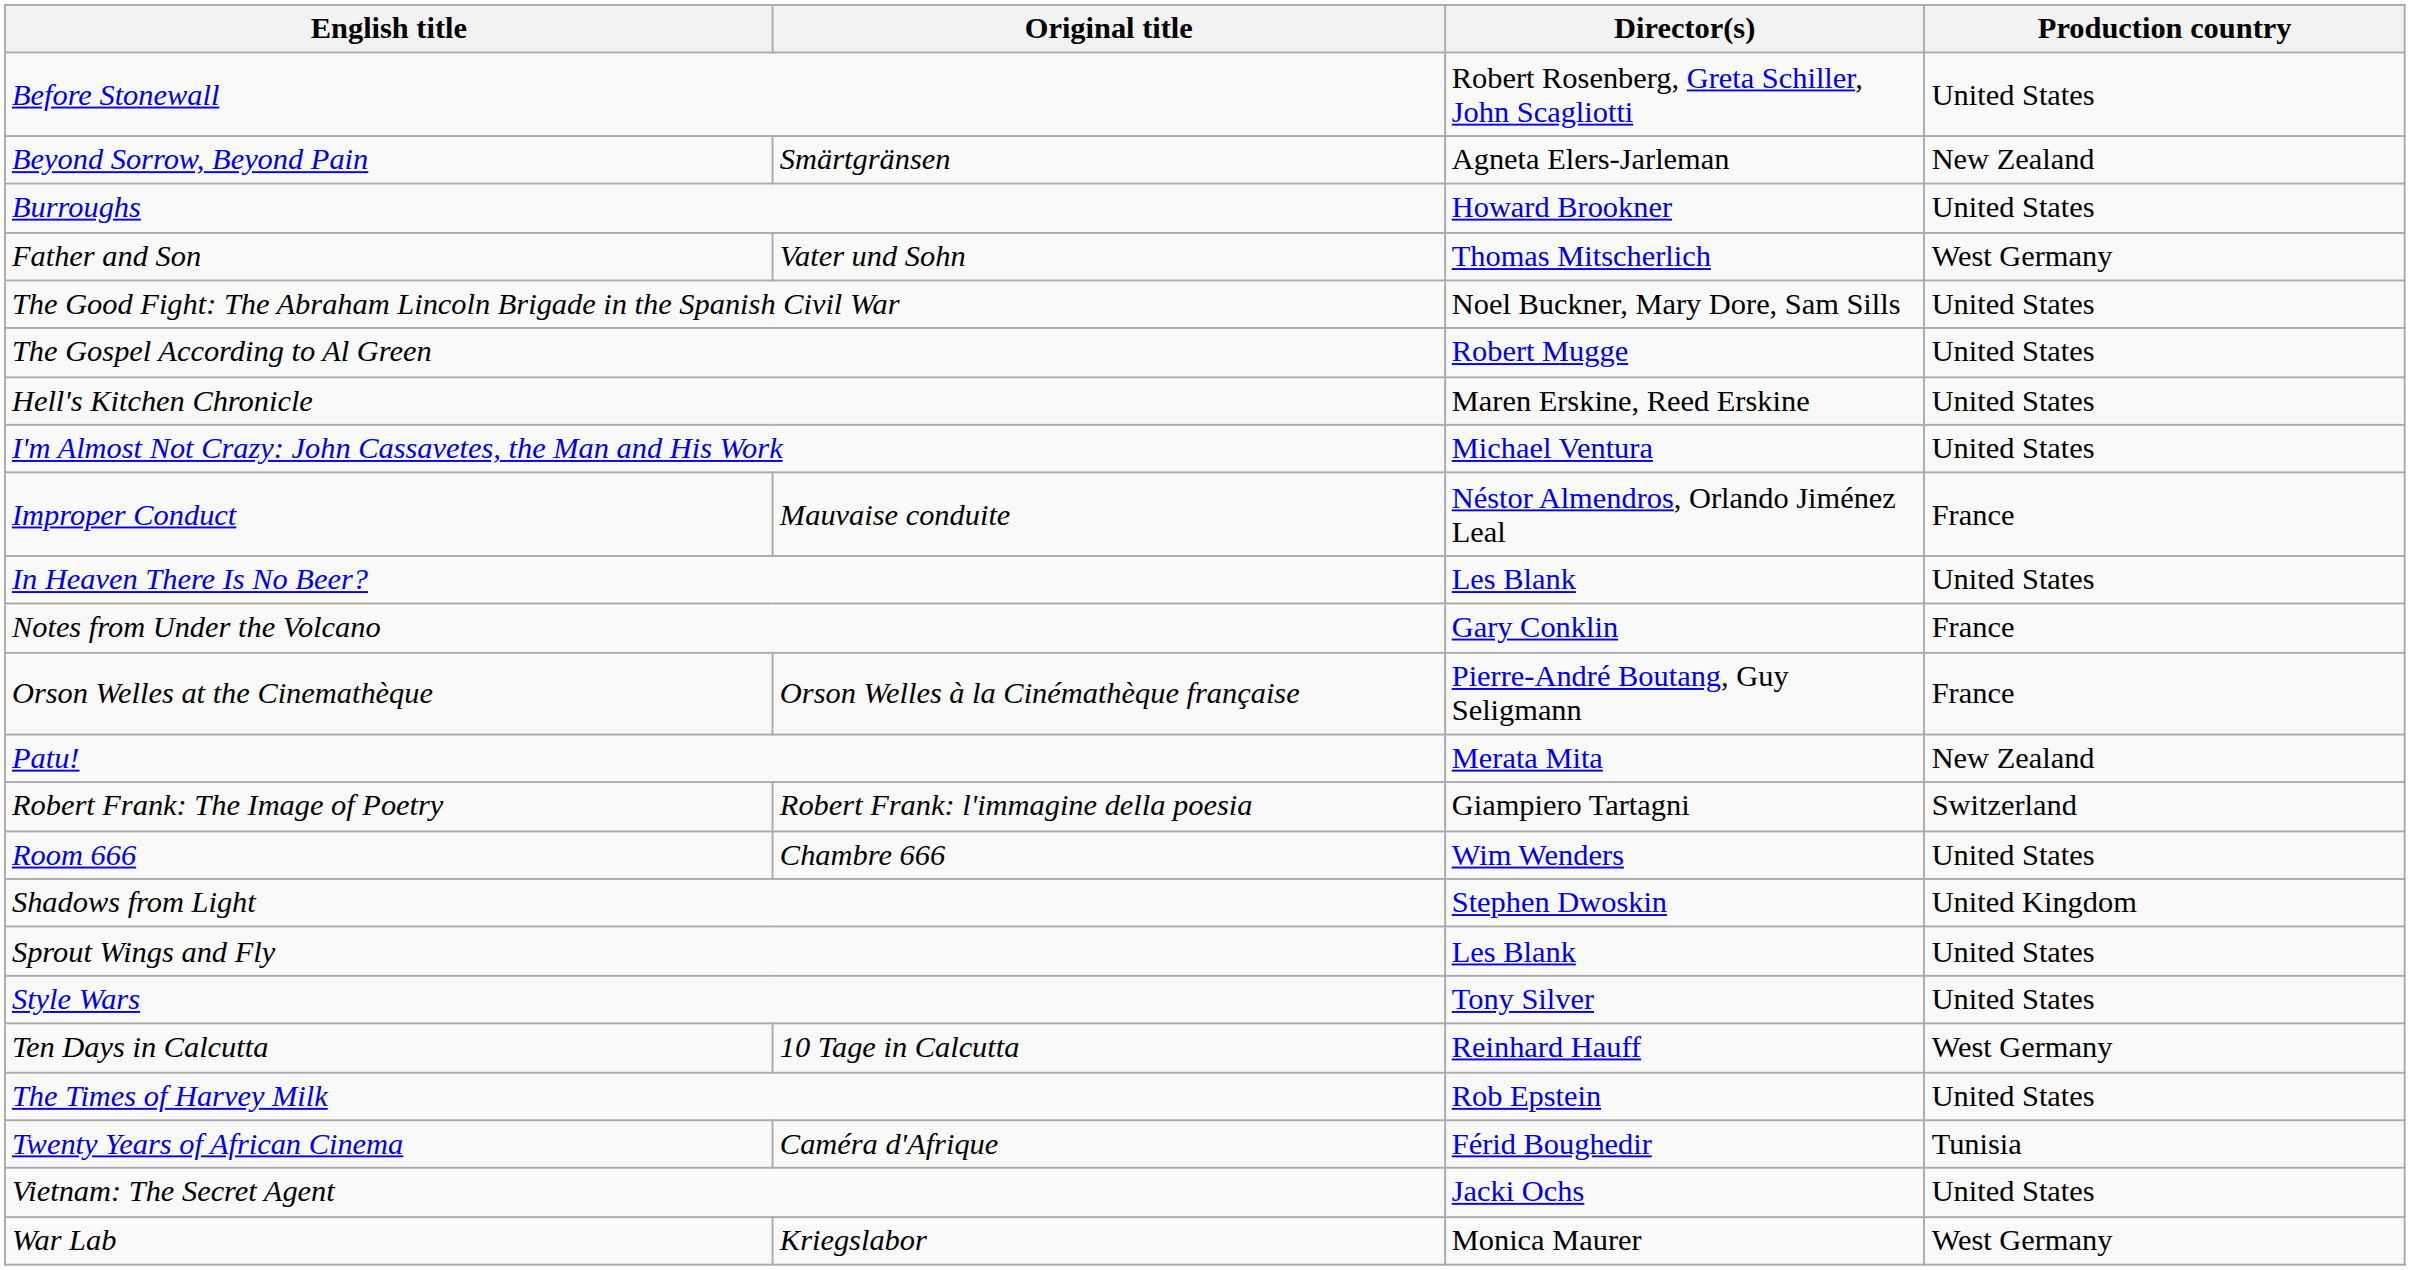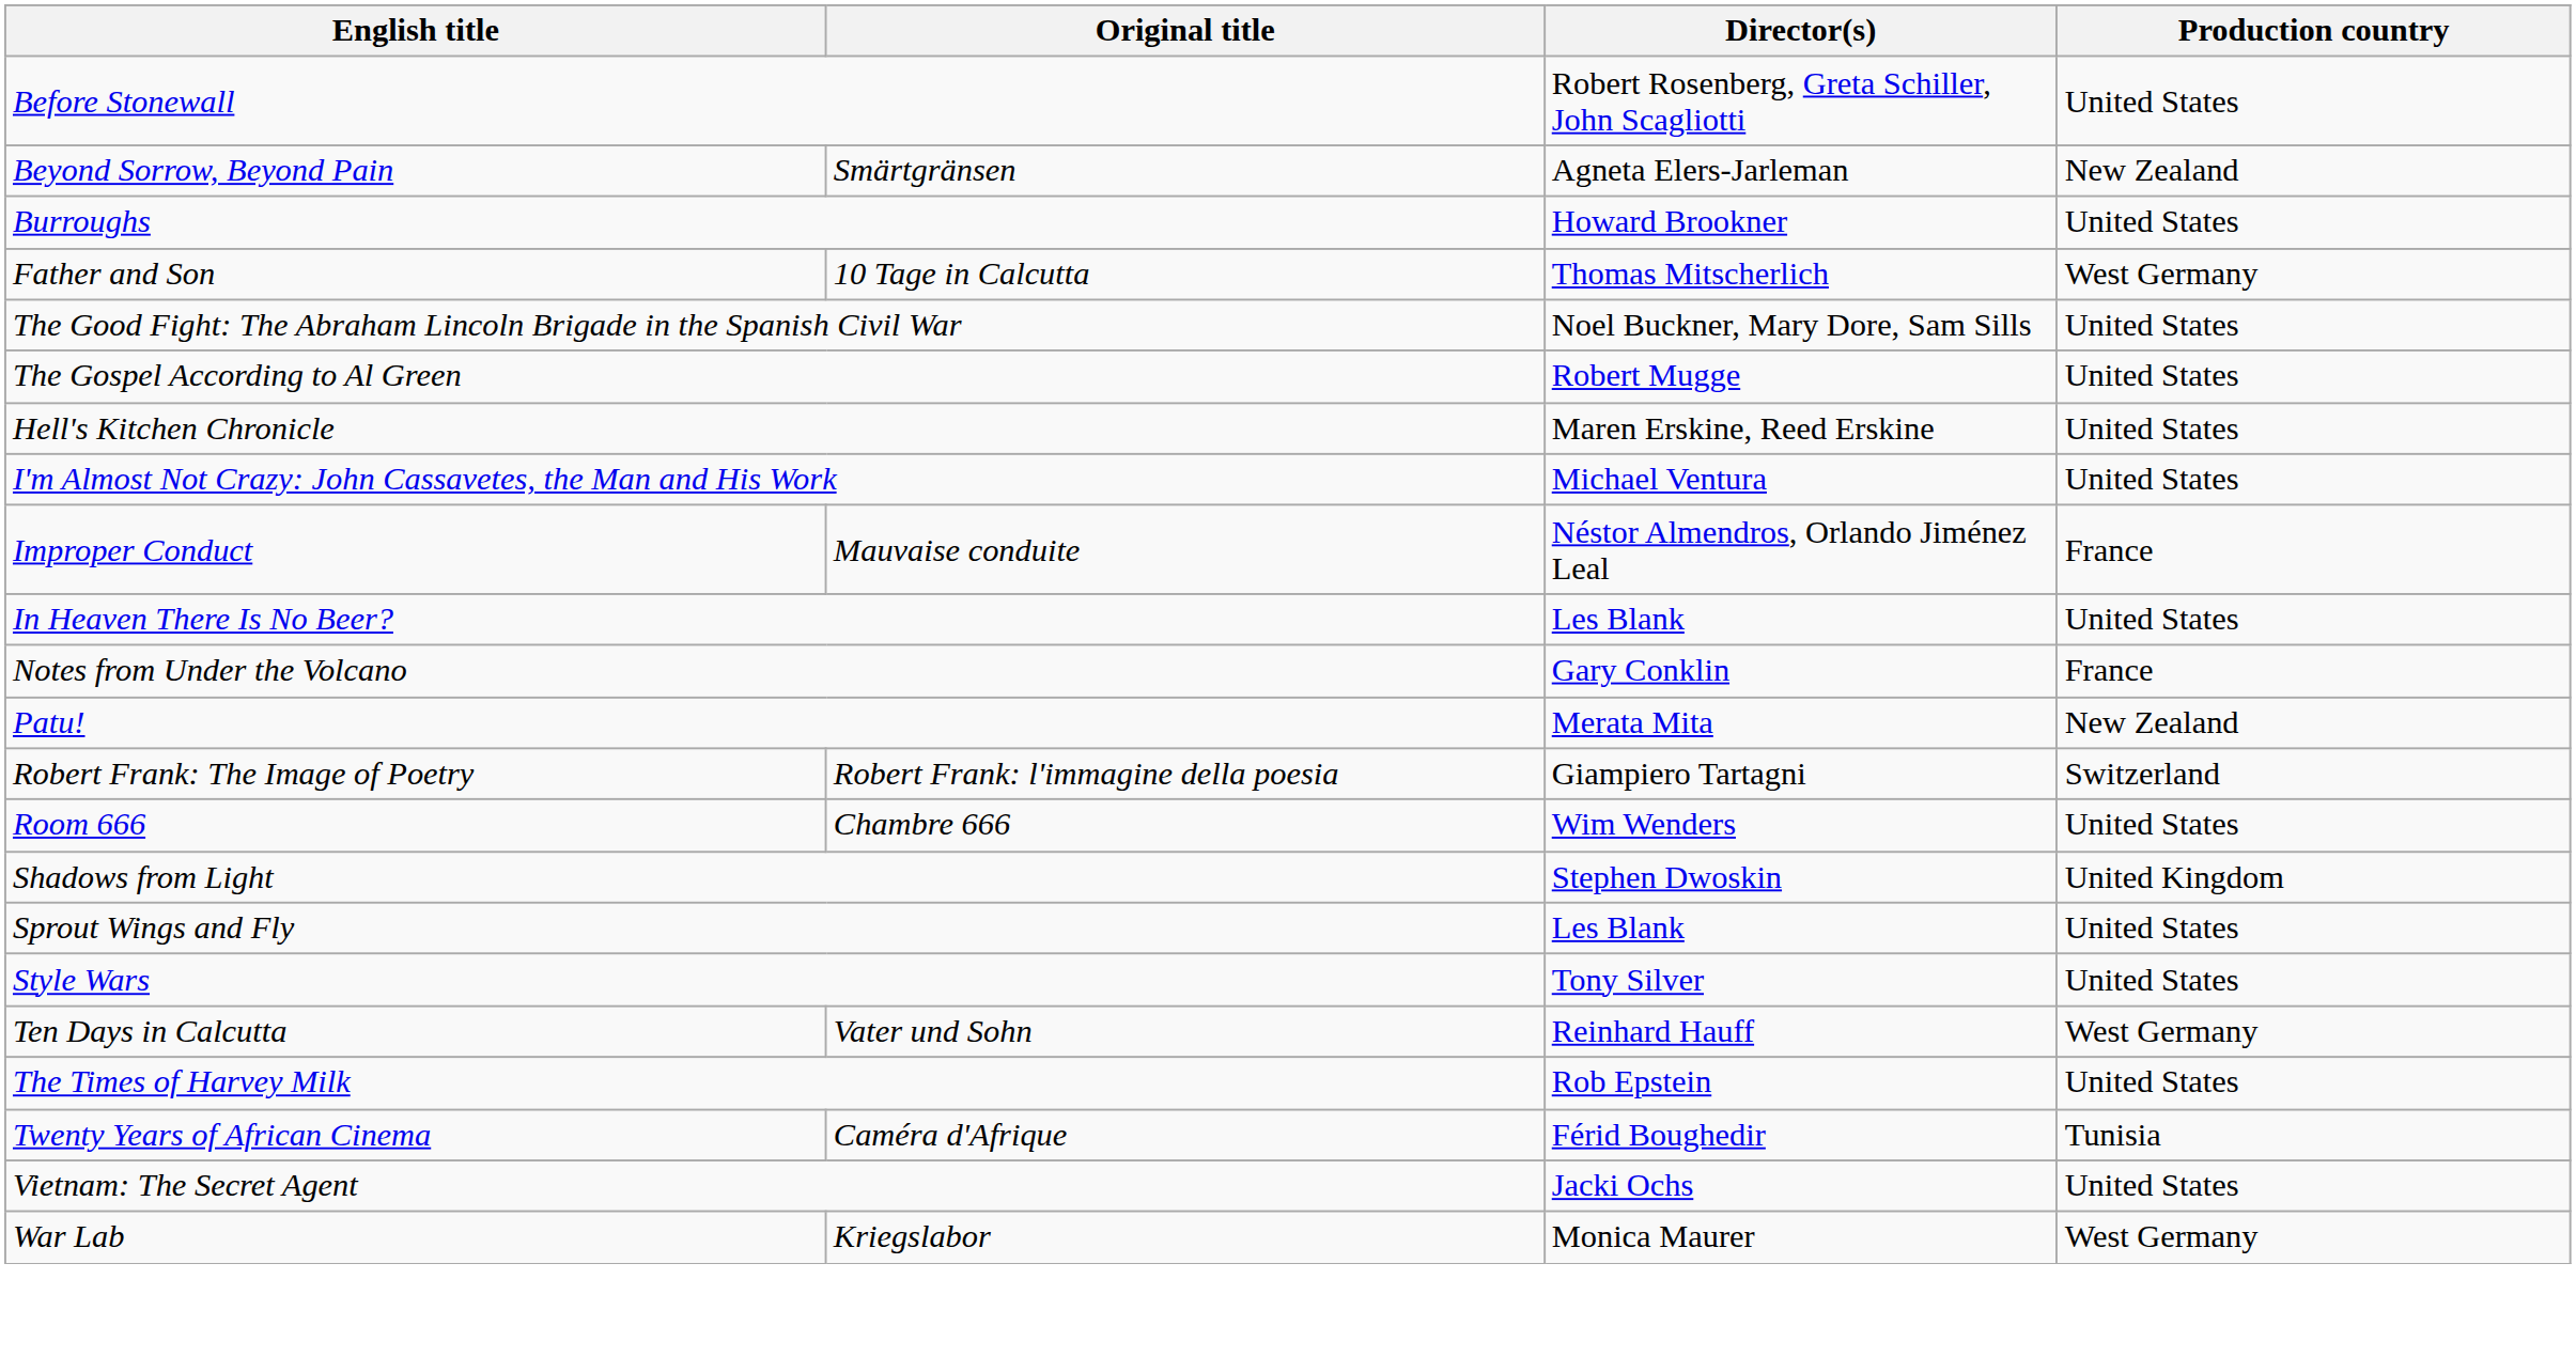Father and Son | Original title: Vater und Sohn -> 10 Tage in Calcutta
- row: Orson Welles at the Cinemathèque | Orson Welles à la Cinémathèque française | Pierre-André Boutang, Guy Seligmann | France
Ten Days in Calcutta | Original title: 10 Tage in Calcutta -> Vater und Sohn
